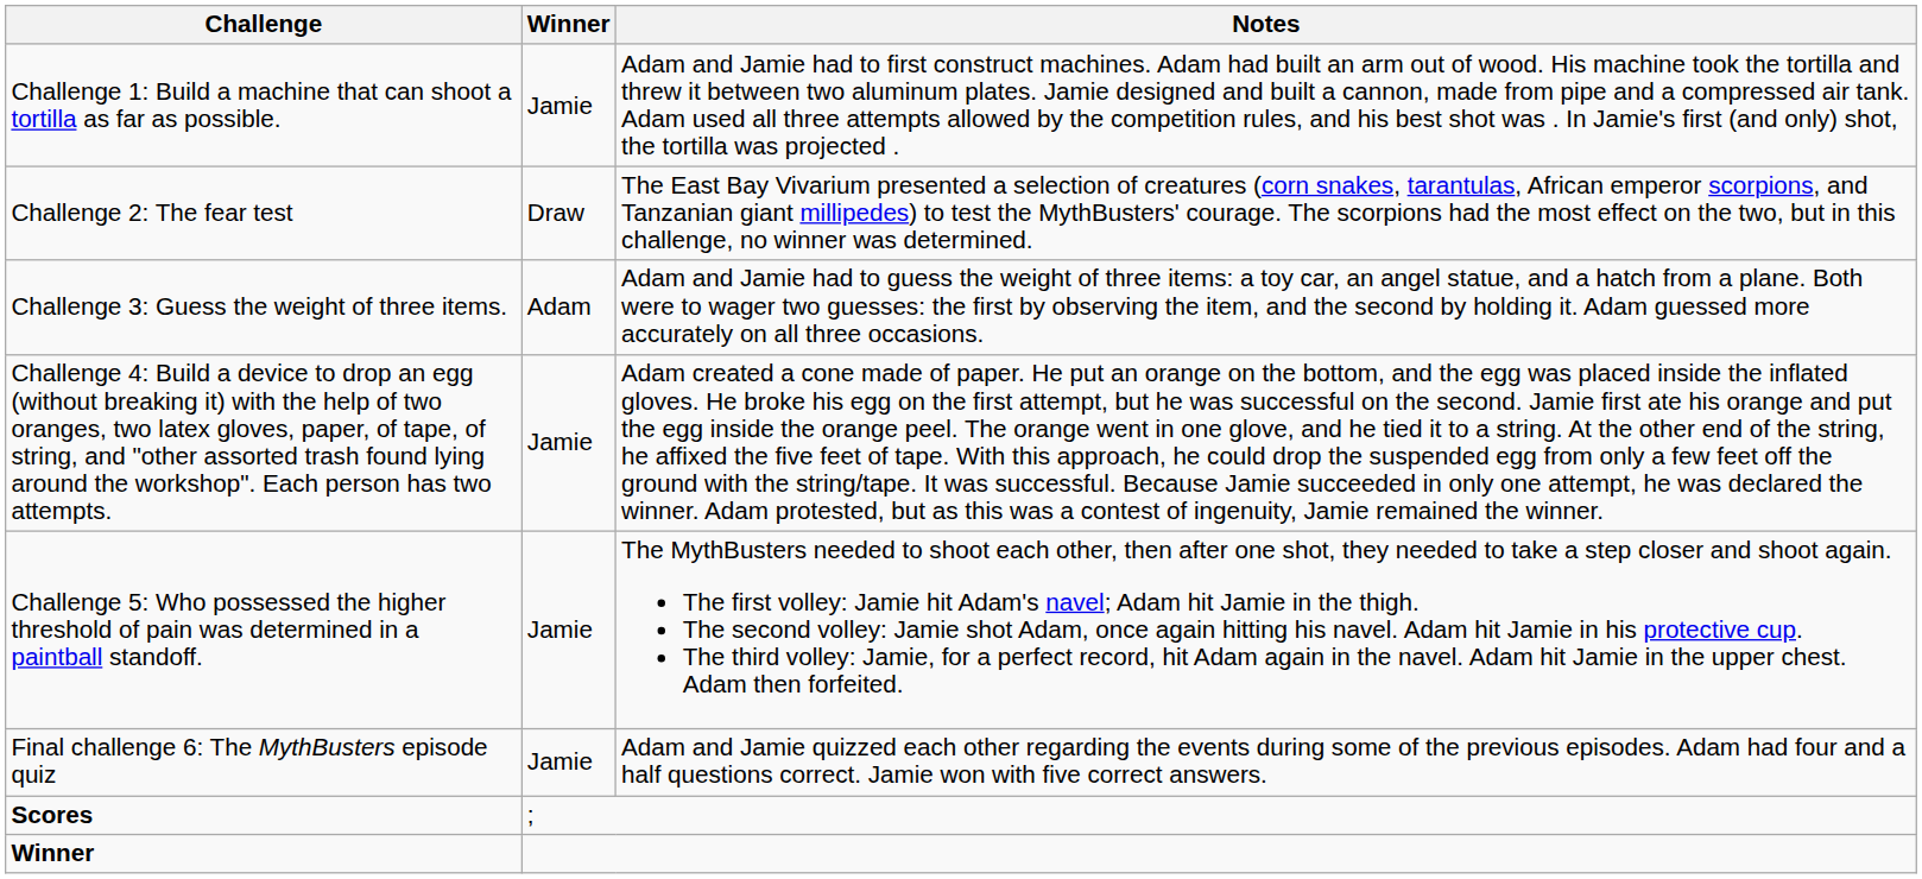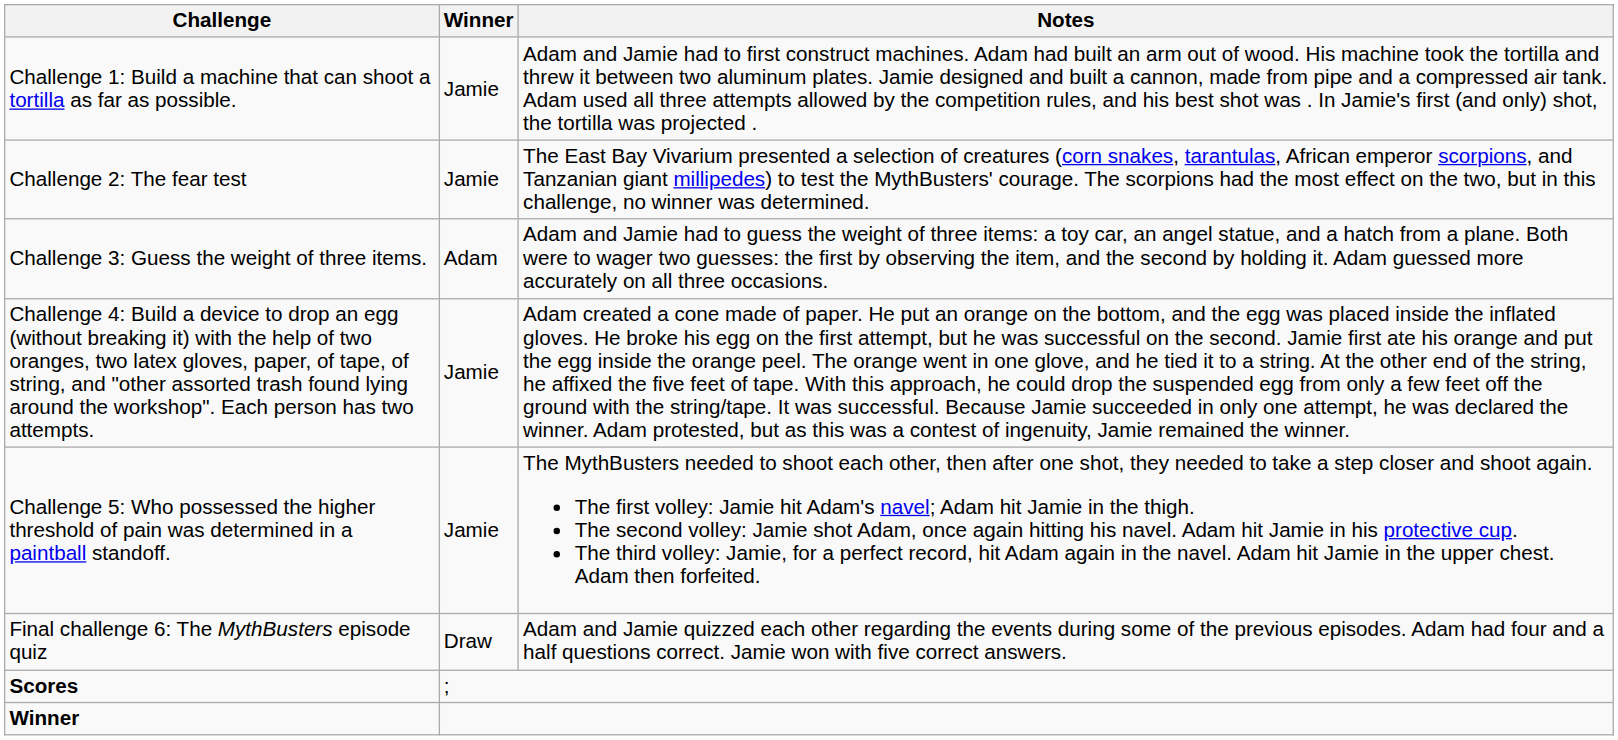Challenge 2: The fear test | Winner: Draw -> Jamie
Final challenge 6: The MythBusters episode quiz | Winner: Jamie -> Draw
